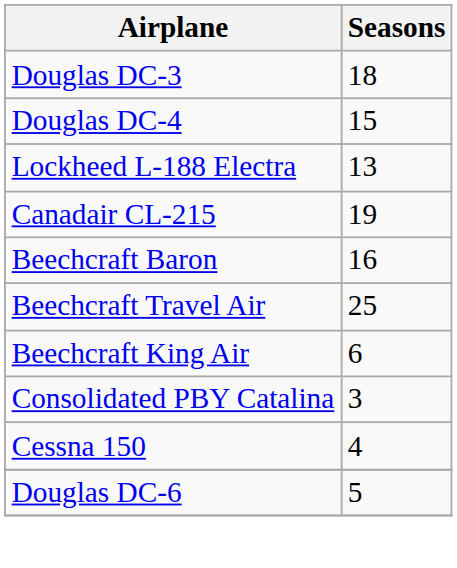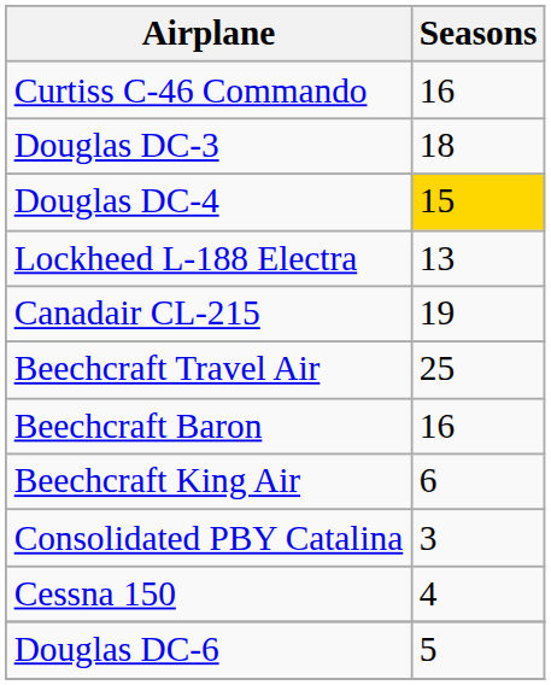+ row: Curtiss C-46 Commando | 16
Douglas DC-4 | Seasons: no background -> gold background
rows swapped: Beechcraft Baron <-> Beechcraft Travel Air
